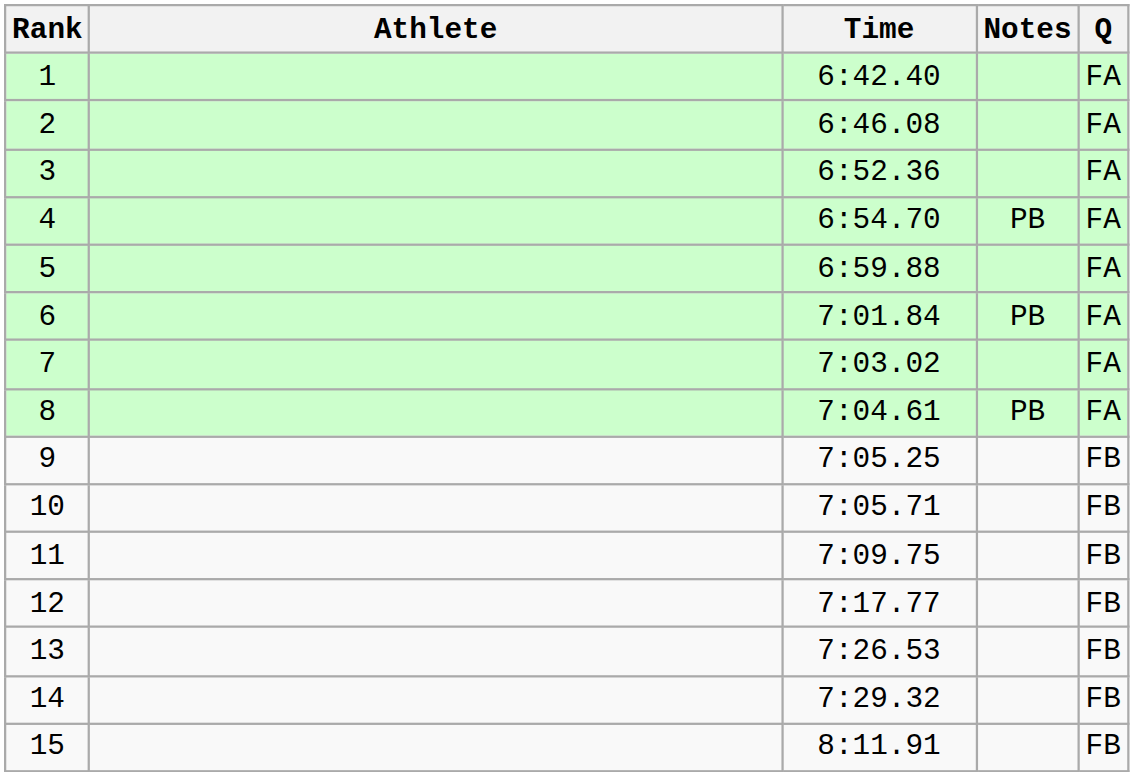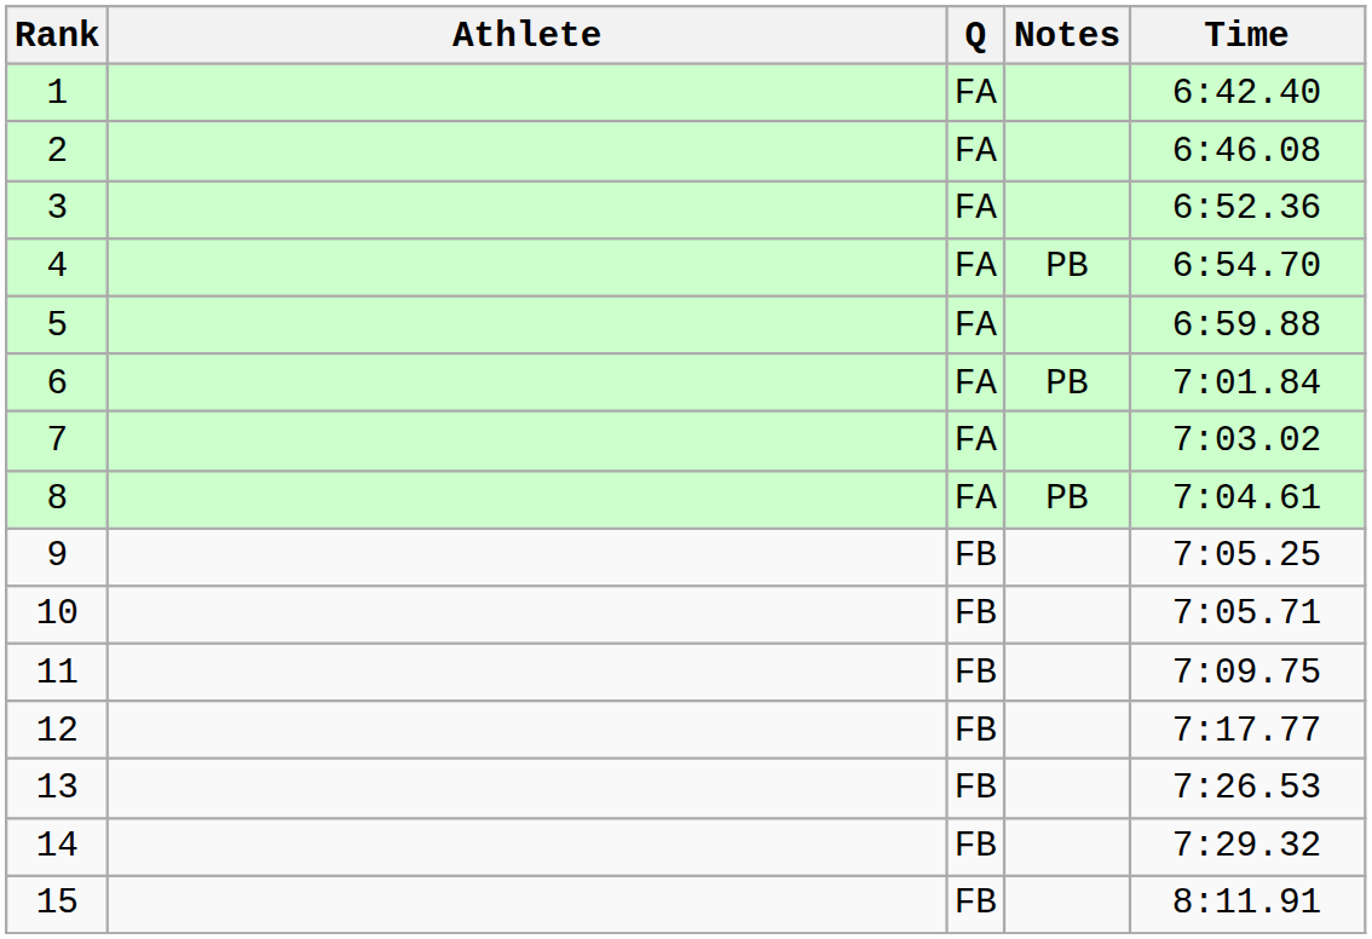columns swapped: Time <-> Q
